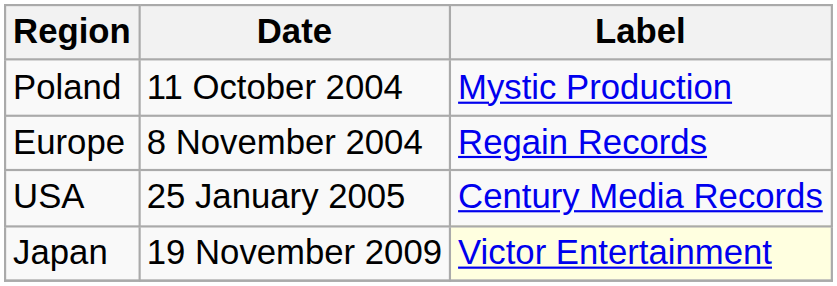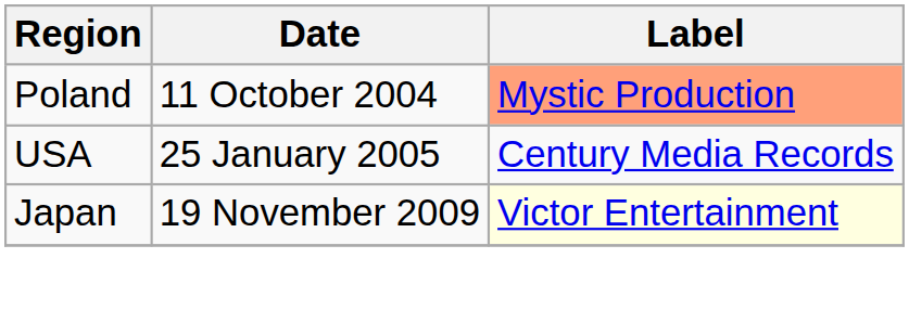Poland | Label: no background -> lightsalmon background
- row: Europe | 8 November 2004 | Regain Records
